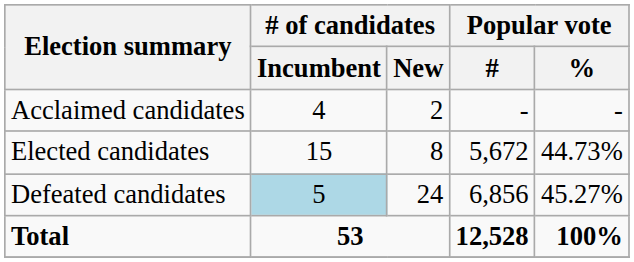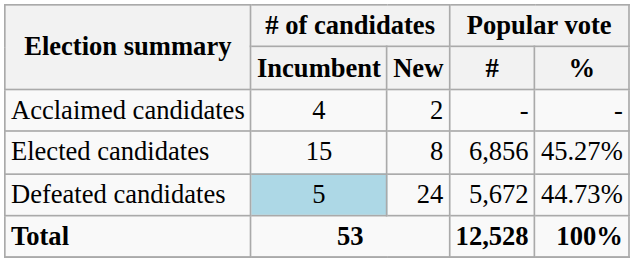Elected candidates | Popular vote / #: 5,672 -> 6,856
Elected candidates | Popular vote / %: 44.73% -> 45.27%
Defeated candidates | Popular vote / #: 6,856 -> 5,672
Defeated candidates | Popular vote / %: 45.27% -> 44.73%
